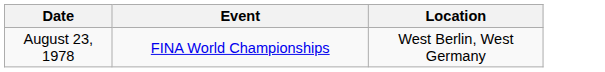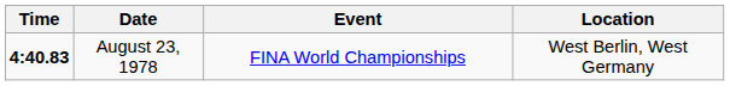+ column: Time | 4:40.83
